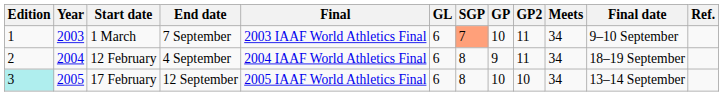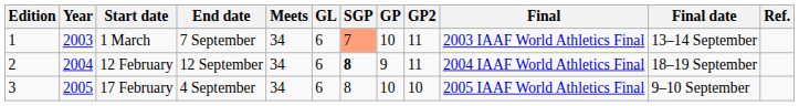columns swapped: Meets <-> Final
1 March | Final date: 9–10 September -> 13–14 September
12 February | End date: 4 September -> 12 September
12 February | SGP: normal -> bold
17 February | Edition: paleturquoise background -> no background
17 February | End date: 12 September -> 4 September
17 February | Final date: 13–14 September -> 9–10 September
